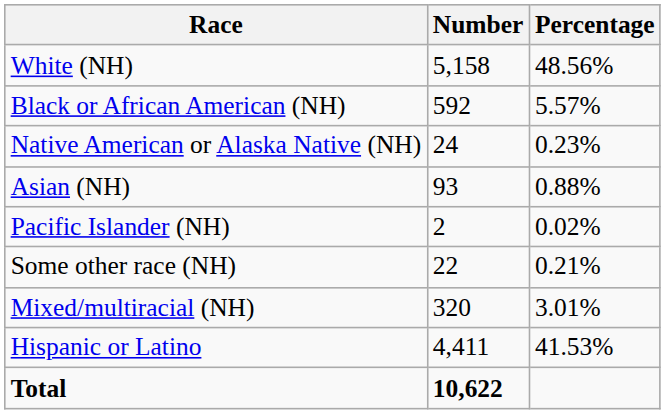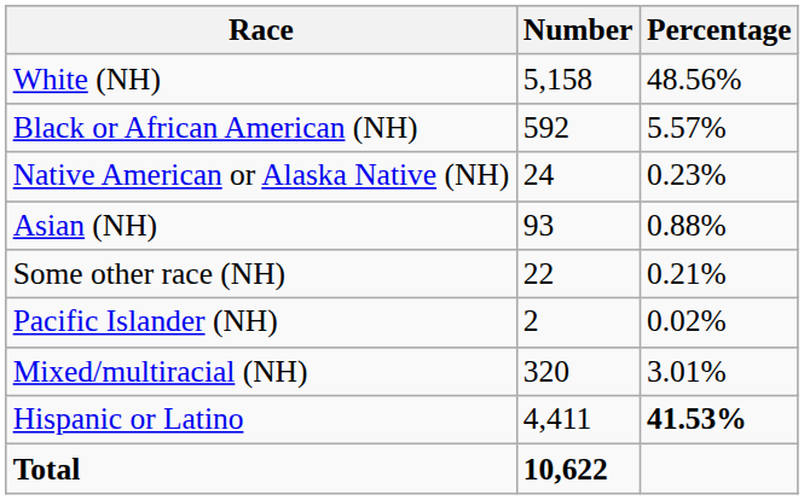rows swapped: Pacific Islander (NH) <-> Some other race (NH)
Hispanic or Latino | Percentage: normal -> bold
